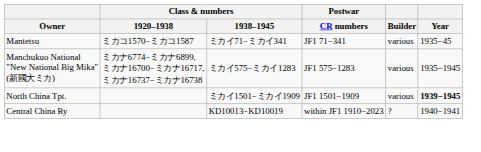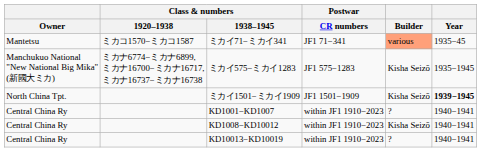ミカイ71−ミカイ341 | Builder: no background -> lightsalmon background
ミカイ575−ミカイ1283 | Builder: various -> Kisha Seizō
ミカイ1501−ミカイ1909 | Builder: various -> Kisha Seizō
+ row: Central China Ry | KD1001−KD1007 | within JF1 1910−2023 | ? | 1940−1941
+ row: Central China Ry | KD1008−KD10012 | within JF1 1910−2023 | Kisha Seizō | 1940−1941
